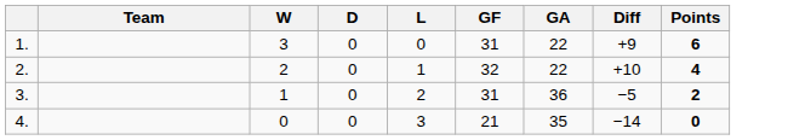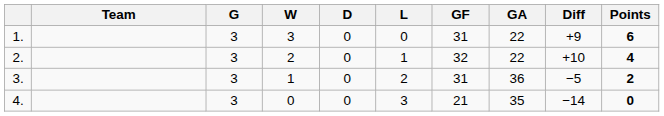+ column: G | 3 | 3 | 3 | 3
